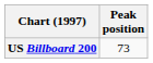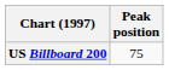US Billboard 200 | Peak position: 73 -> 75
